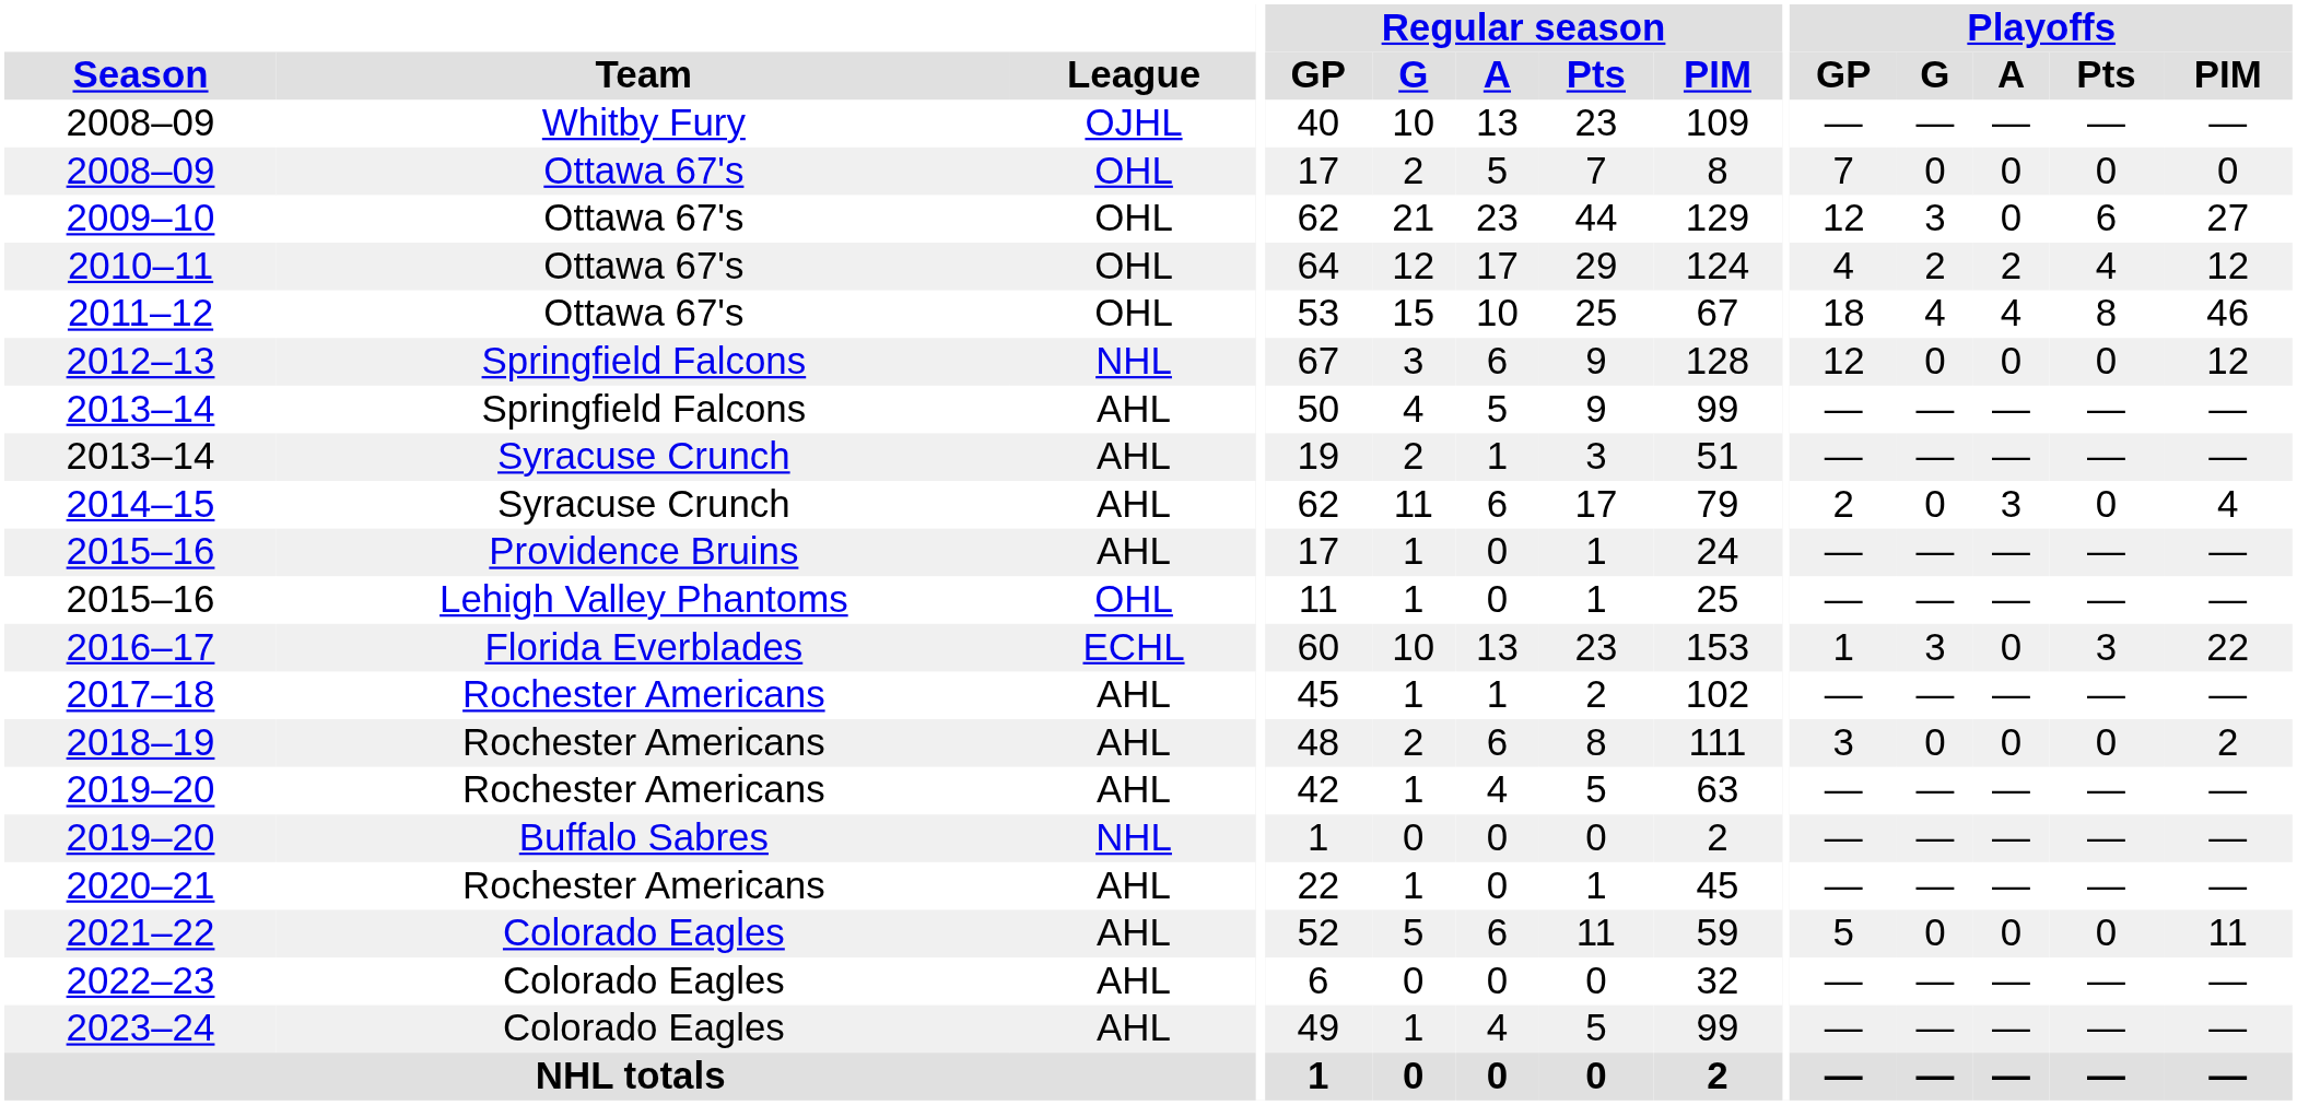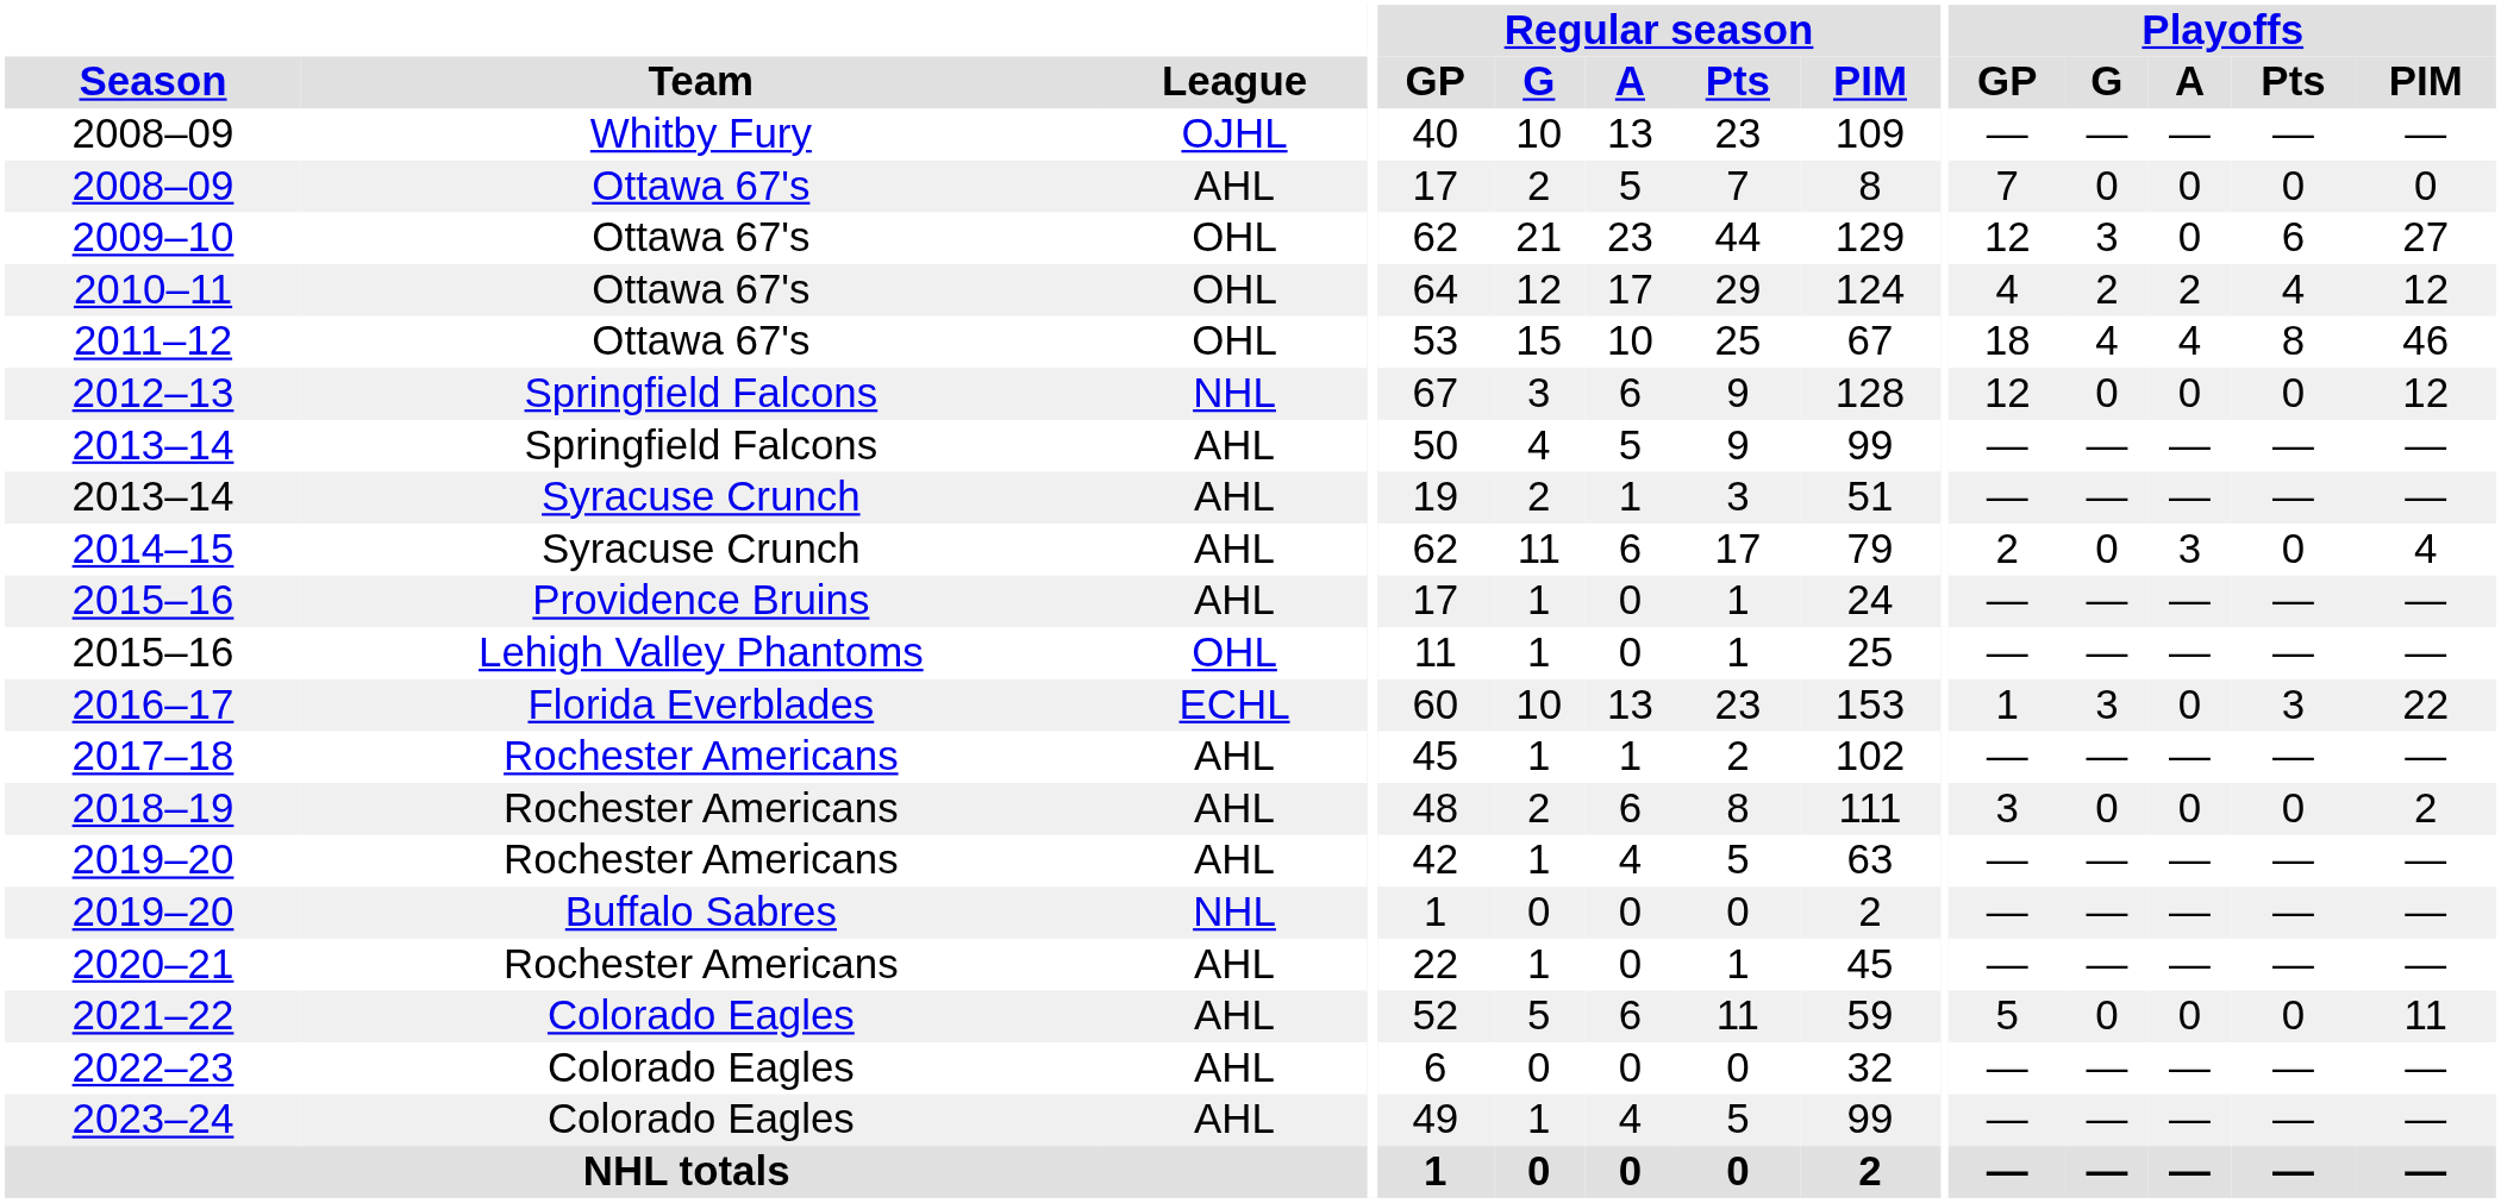2008–09 / Ottawa 67's | League: OHL -> AHL
